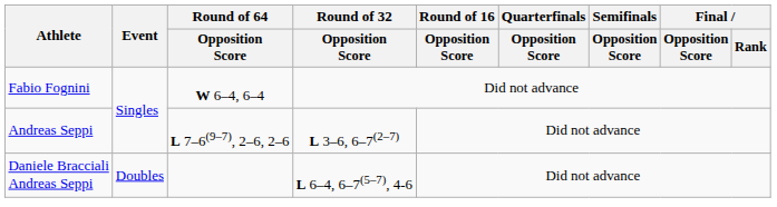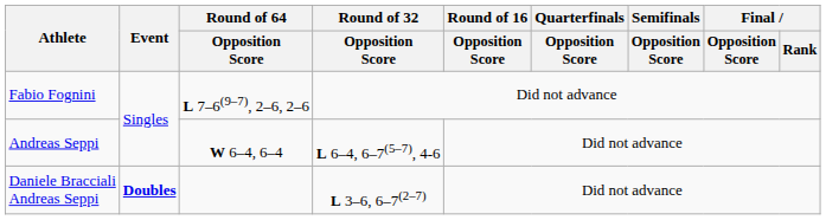Fabio Fognini | Round of 64 / Opposition Score: W 6–4, 6–4 -> L 7–6(9–7), 2–6, 2–6
Andreas Seppi | Round of 64 / Opposition Score: L 7–6(9–7), 2–6, 2–6 -> W 6–4, 6–4
Andreas Seppi | Round of 32 / Opposition Score: L 3–6, 6–7(2–7) -> L 6–4, 6–7(5–7), 4-6
Daniele Bracciali Andreas Seppi | Event: normal -> bold
Daniele Bracciali Andreas Seppi | Round of 32 / Opposition Score: L 6–4, 6–7(5–7), 4-6 -> L 3–6, 6–7(2–7)
